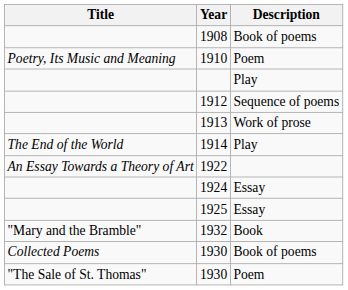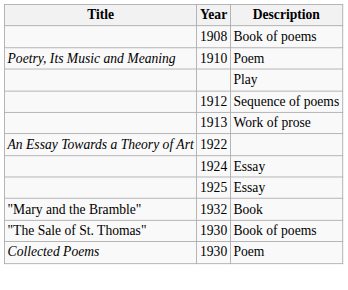- row: The End of the World | 1914 | Play
1930 / Book of poems | Title: Collected Poems -> "The Sale of St. Thomas"
1930 / Poem | Title: "The Sale of St. Thomas" -> Collected Poems
